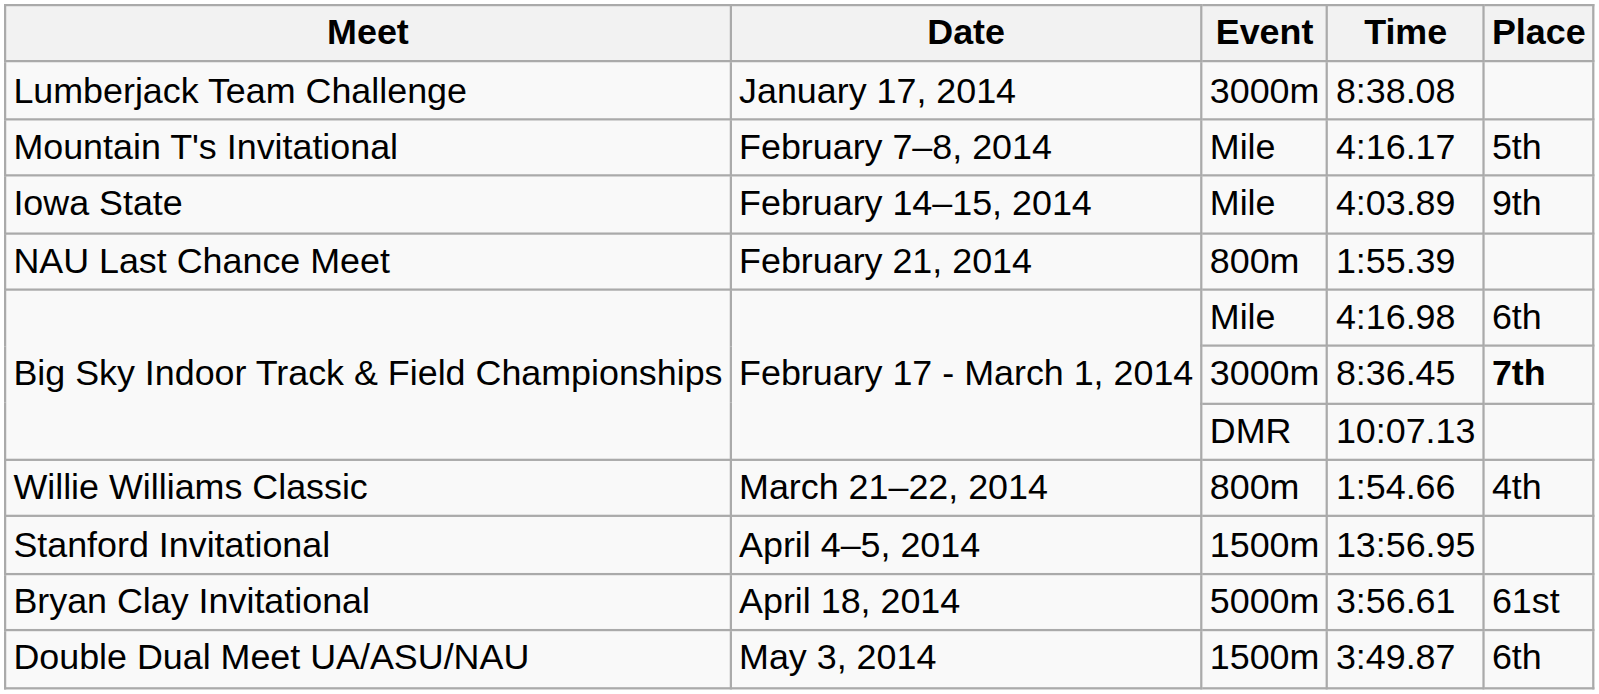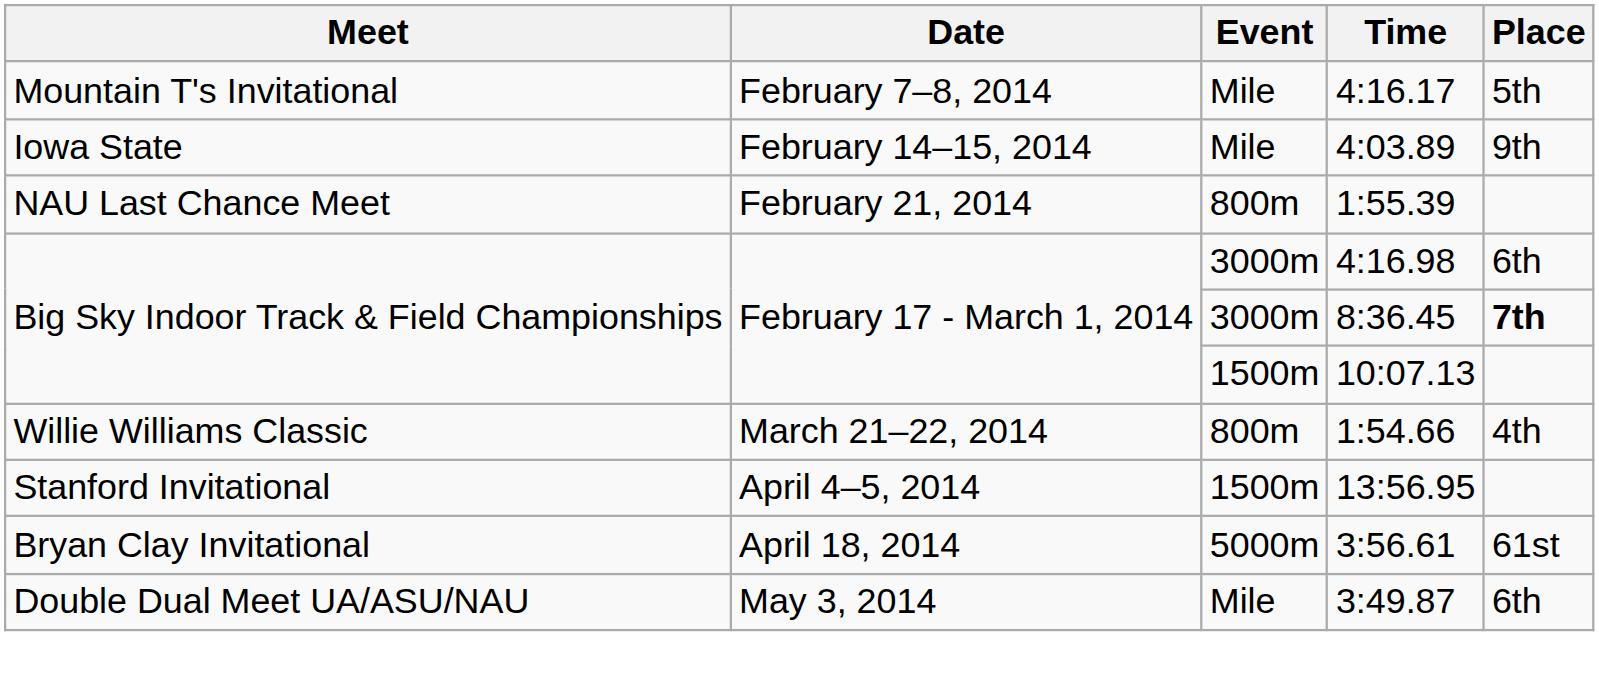- row: Lumberjack Team Challenge | January 17, 2014 | 3000m | 8:38.08
4:16.98 | Event: Mile -> 3000m
10:07.13 | Event: DMR -> 1500m
3:49.87 | Event: 1500m -> Mile
